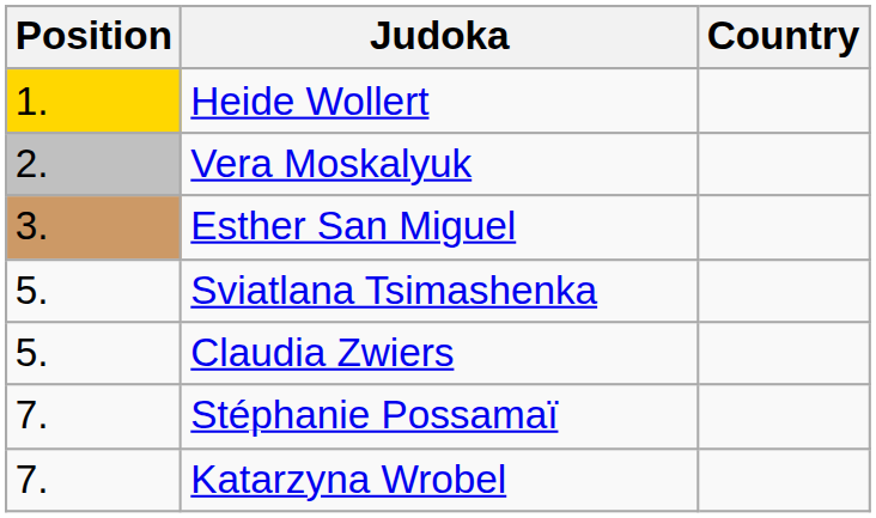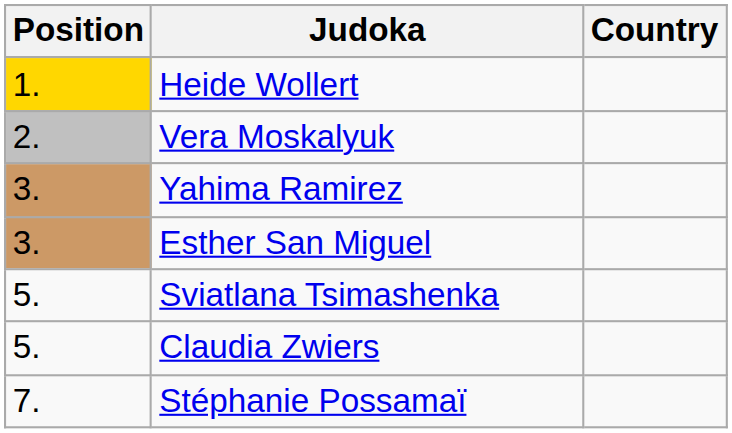+ row: 3. | Yahima Ramirez
- row: 7. | Katarzyna Wrobel
